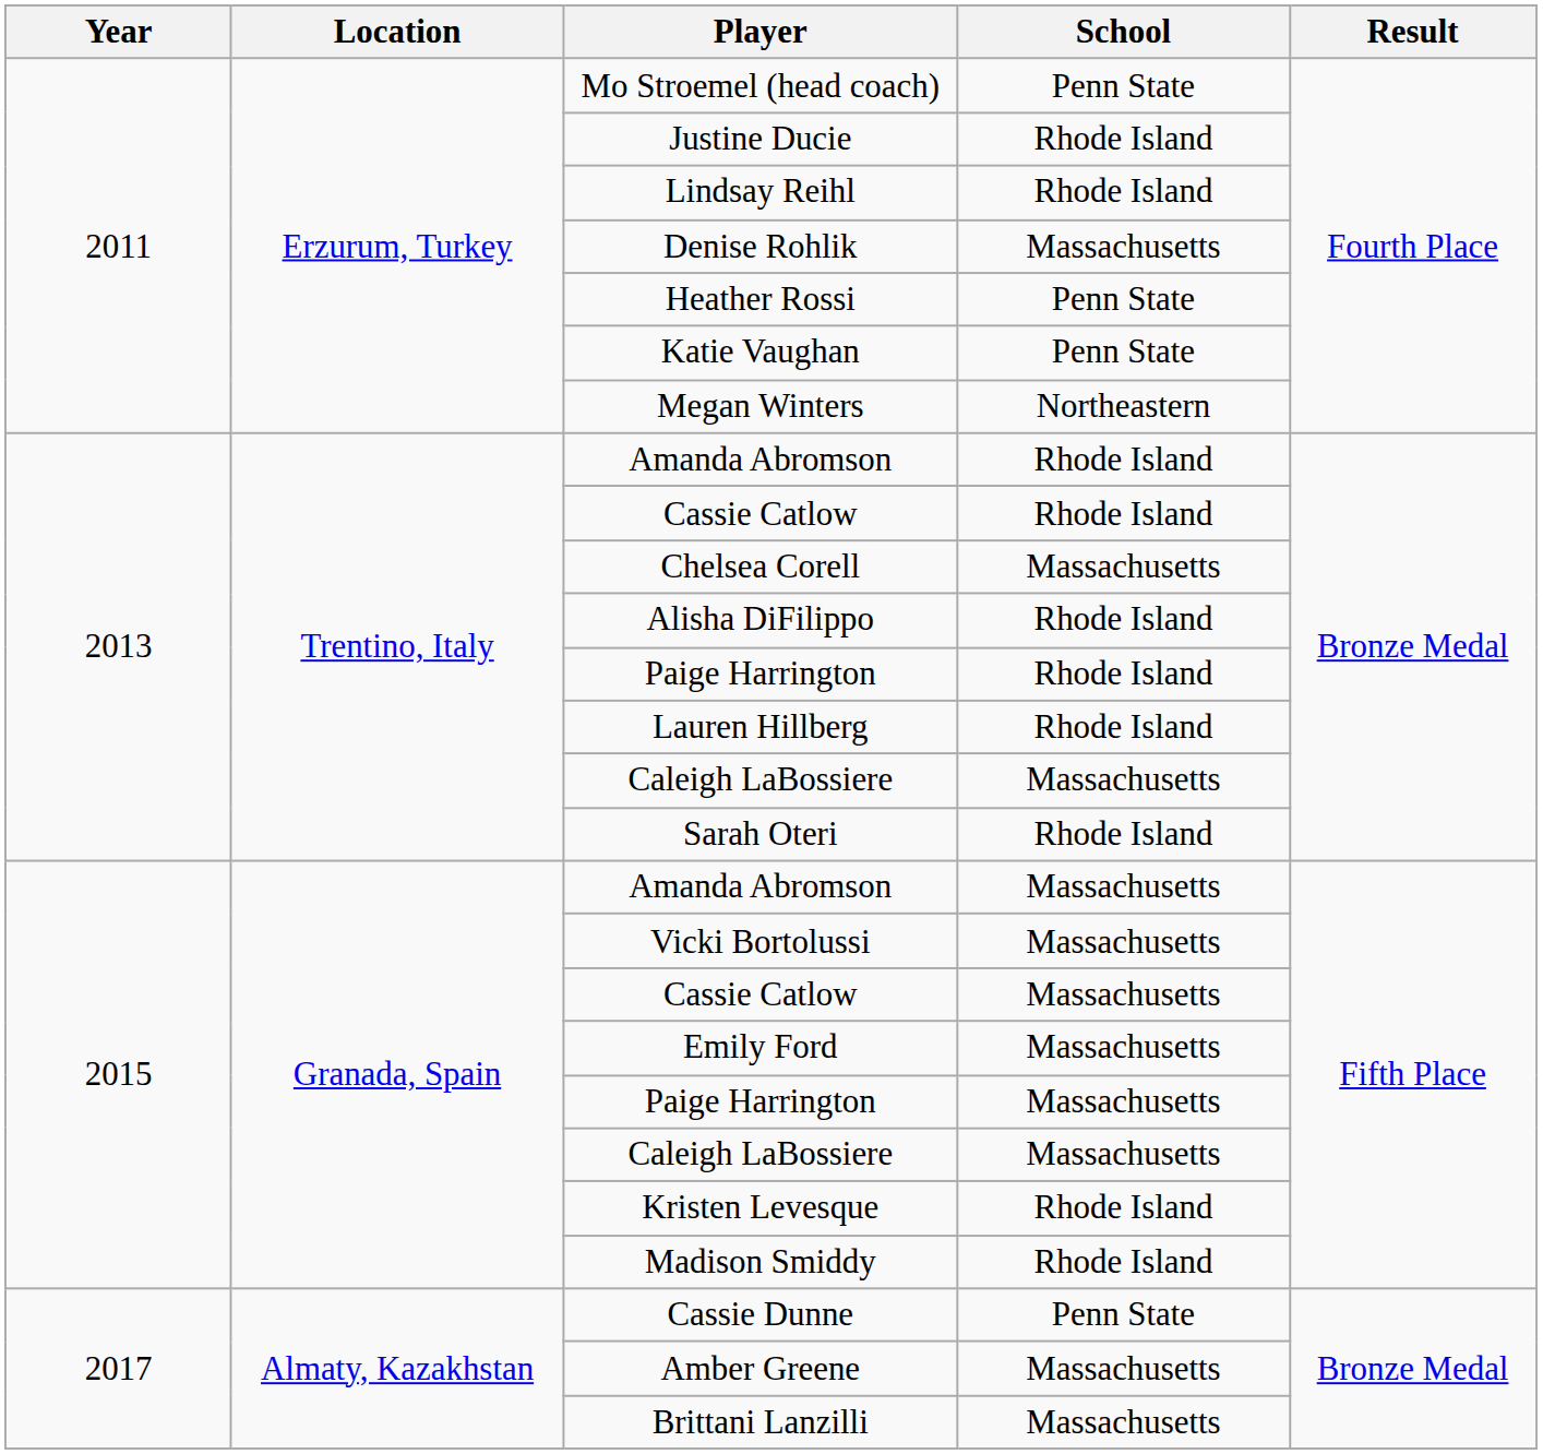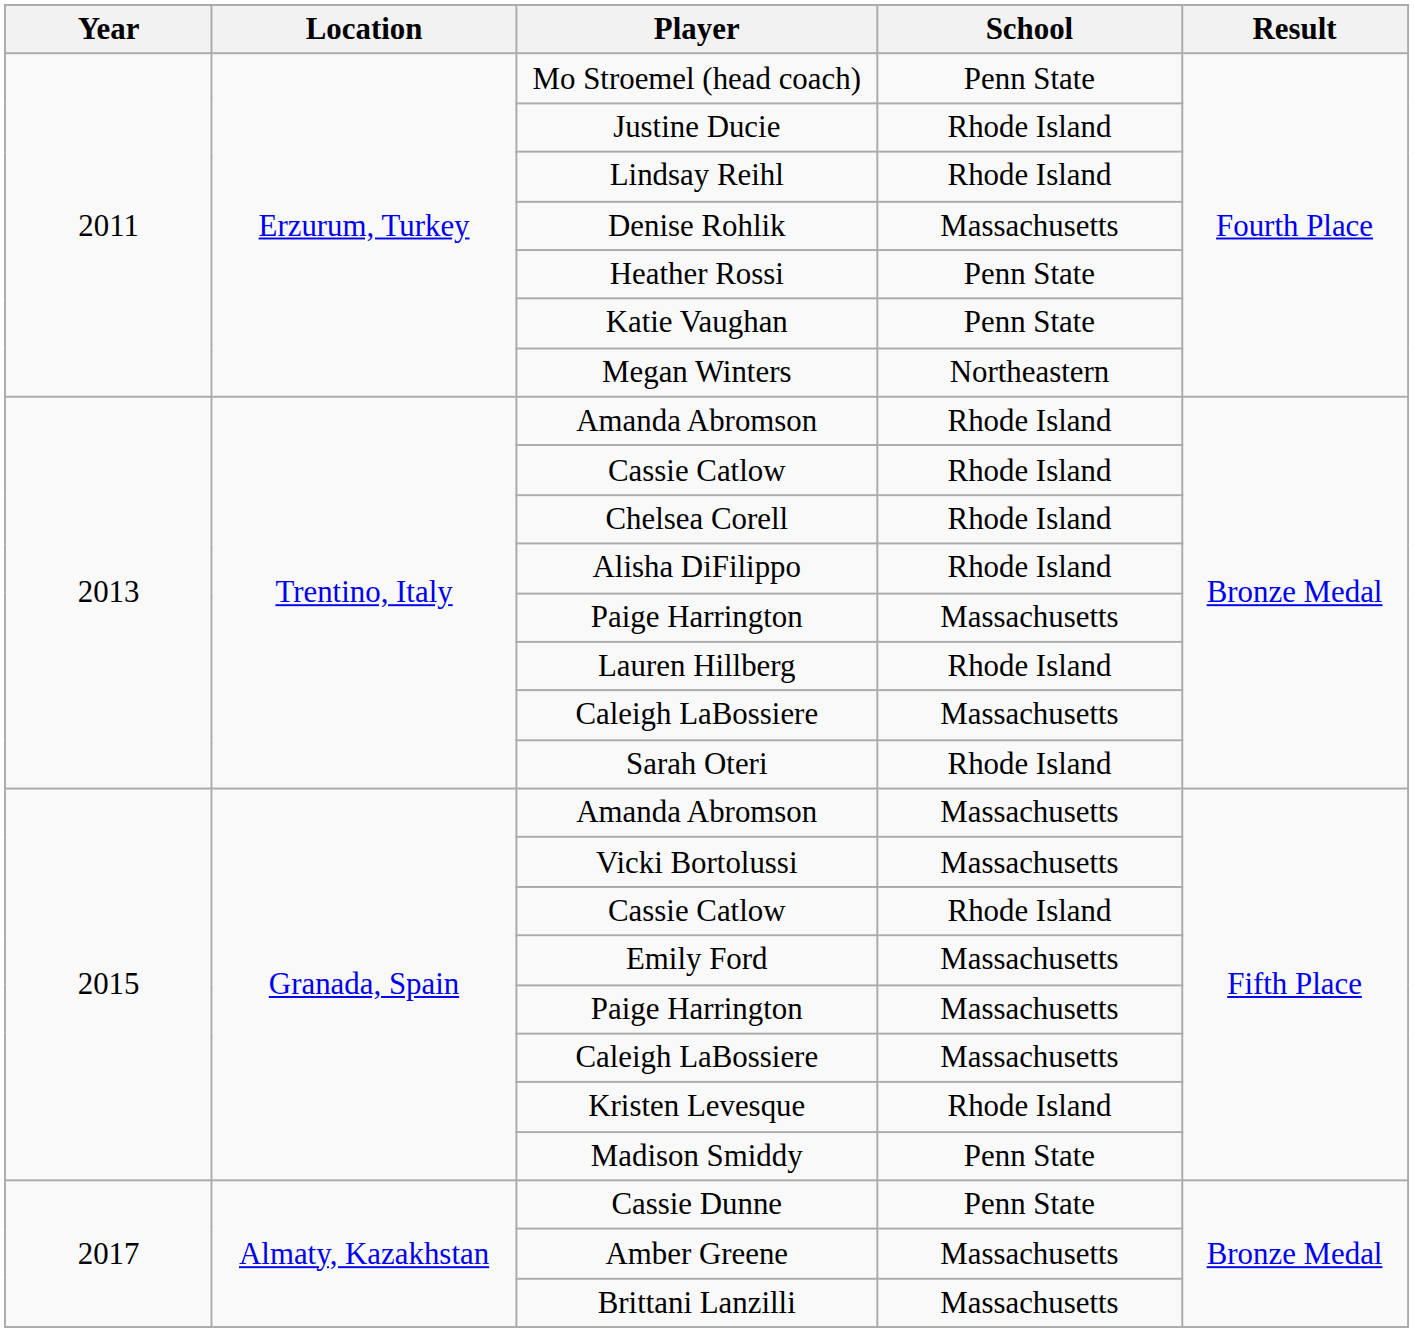Chelsea Corell | School: Massachusetts -> Rhode Island
2013 / Paige Harrington | School: Rhode Island -> Massachusetts
2015 / Cassie Catlow | School: Massachusetts -> Rhode Island
Madison Smiddy | School: Rhode Island -> Penn State
